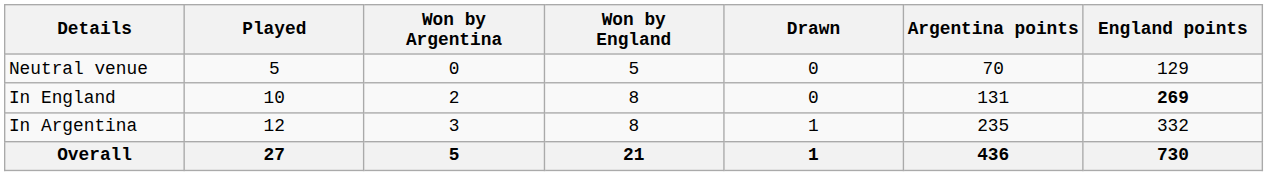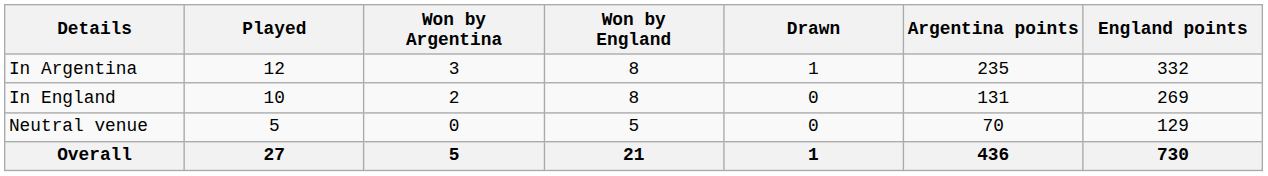rows swapped: In Argentina <-> Neutral venue
In England | England points: bold -> normal
